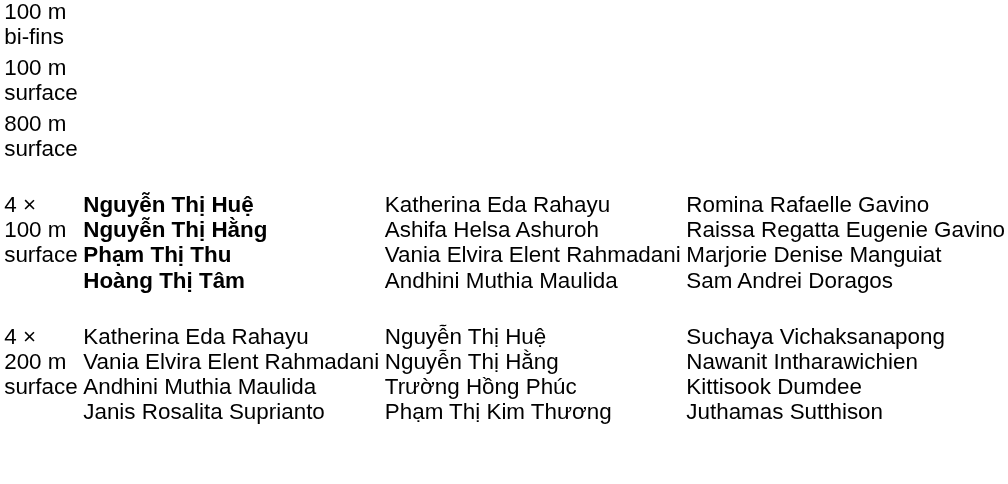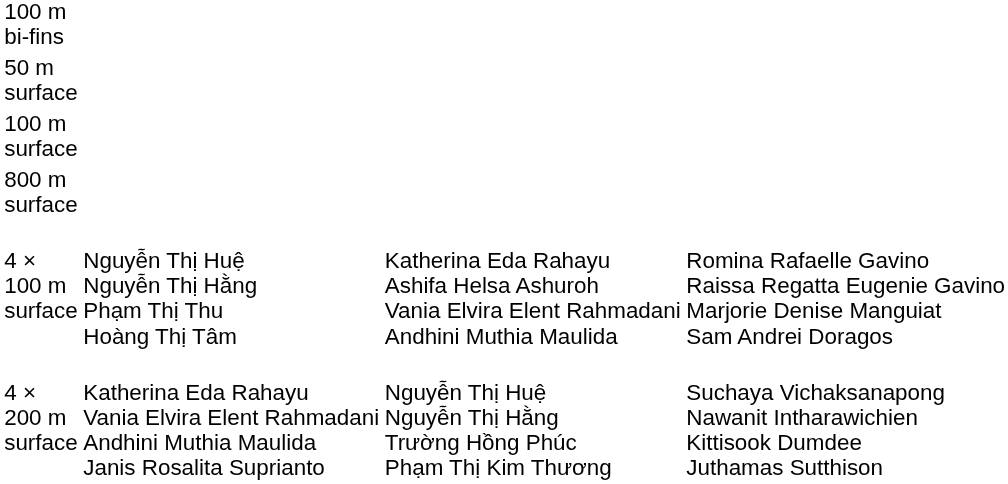+ row: 50 m surface
4 × 100 m surface | column 2: bold -> normal
